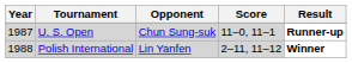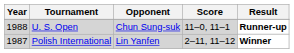U. S. Open | Year: 1987 -> 1988
Polish International | Year: 1988 -> 1987
